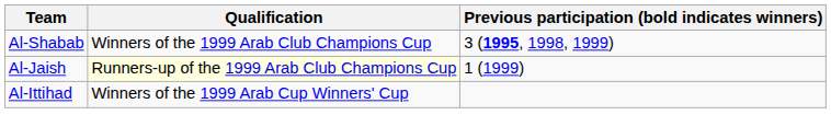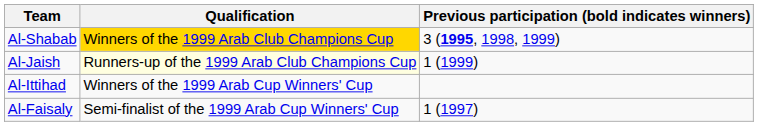Al-Shabab | Qualification: no background -> gold background
+ row: Al-Faisaly | Semi-finalist of the 1999 Arab Cup Winners' Cup | 1 (1997)
